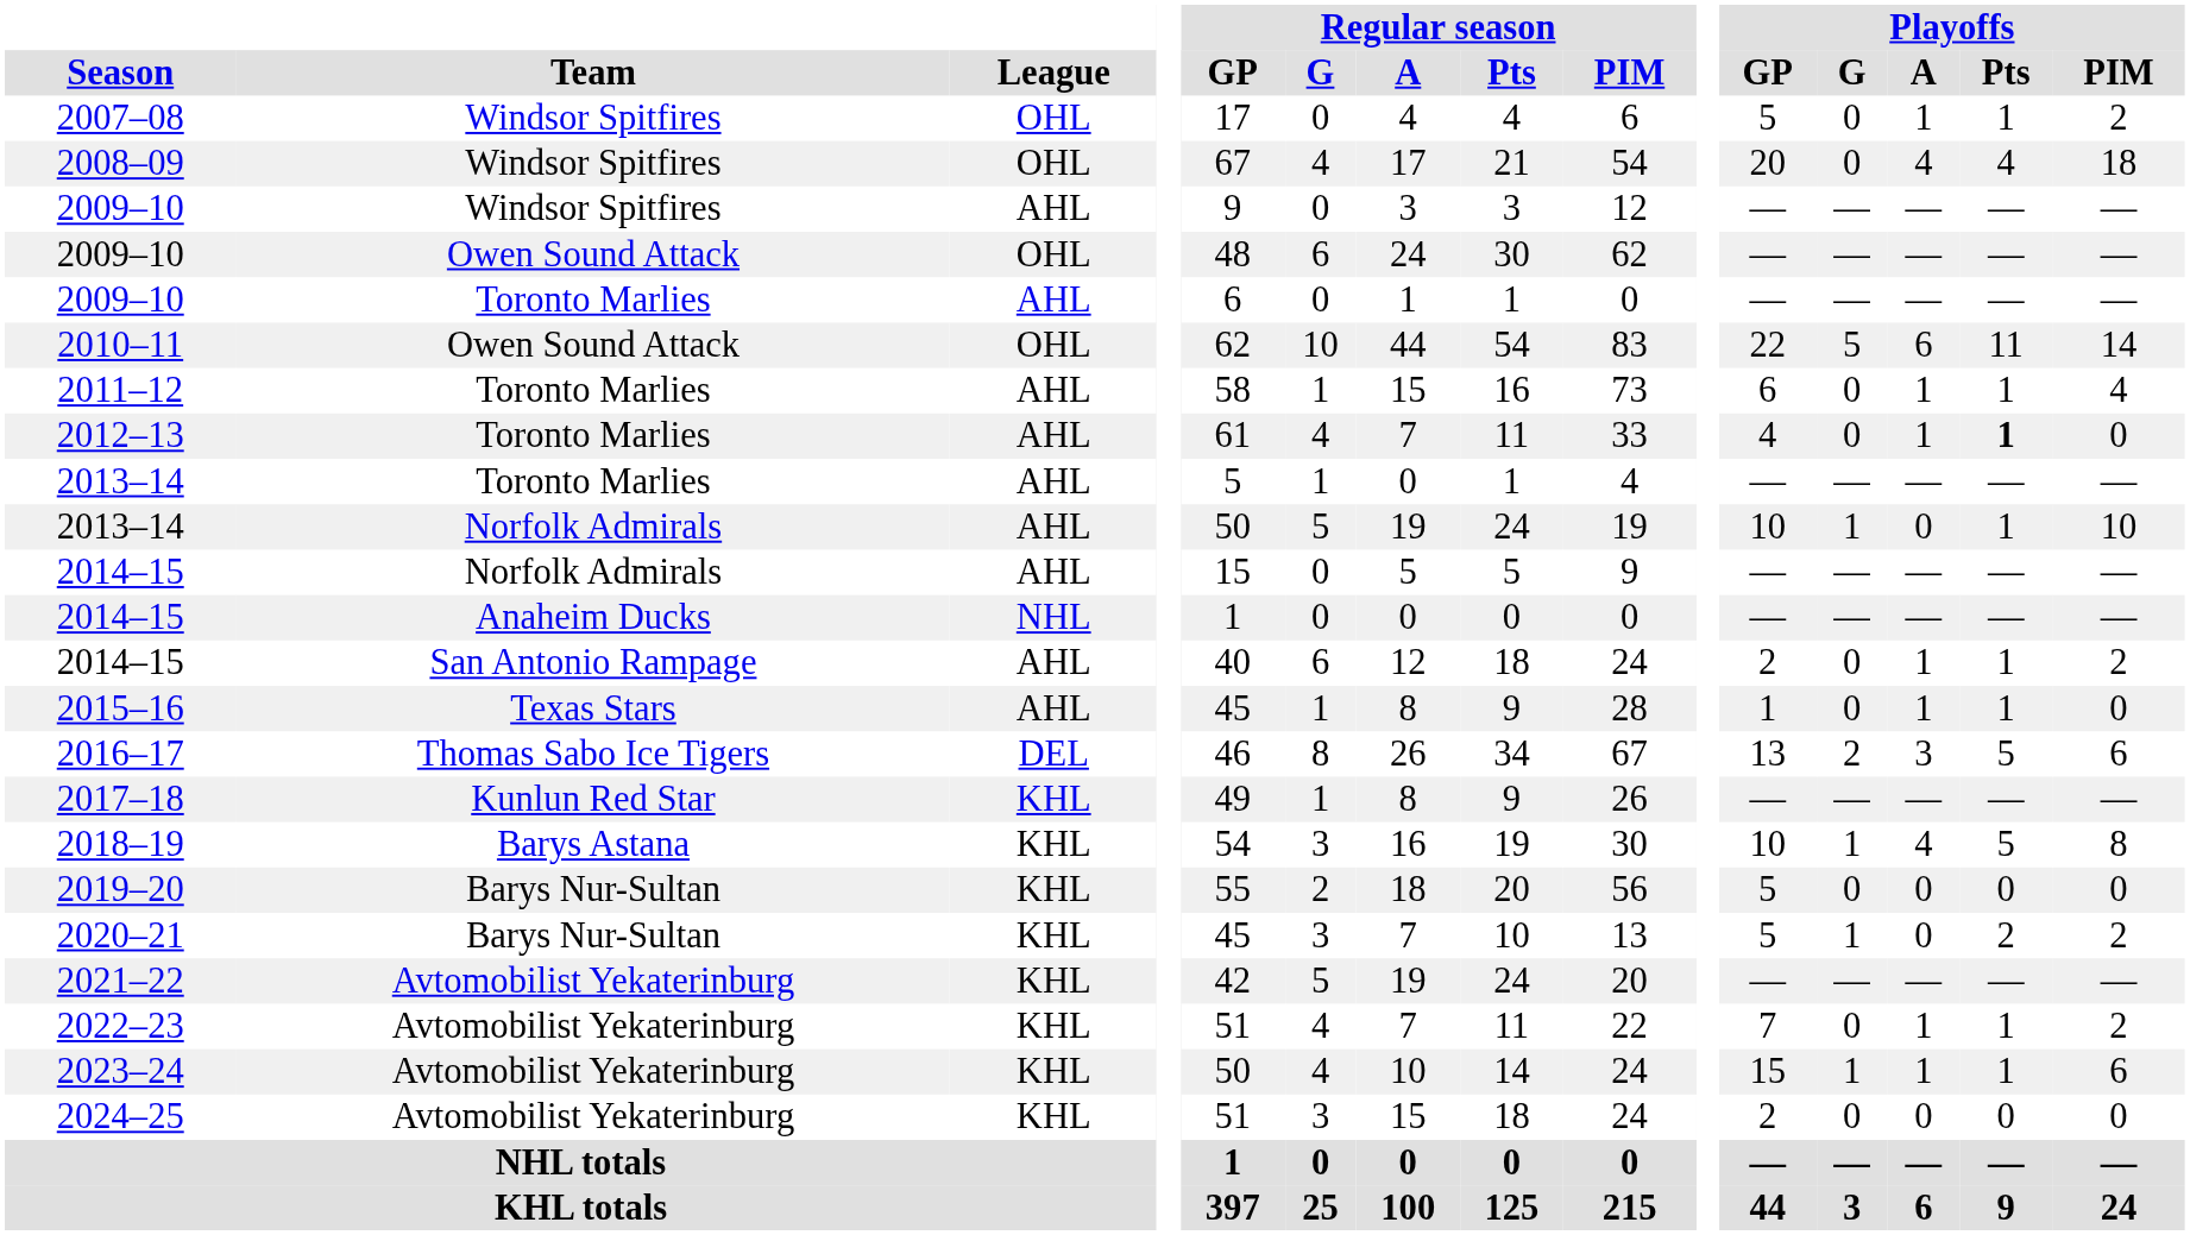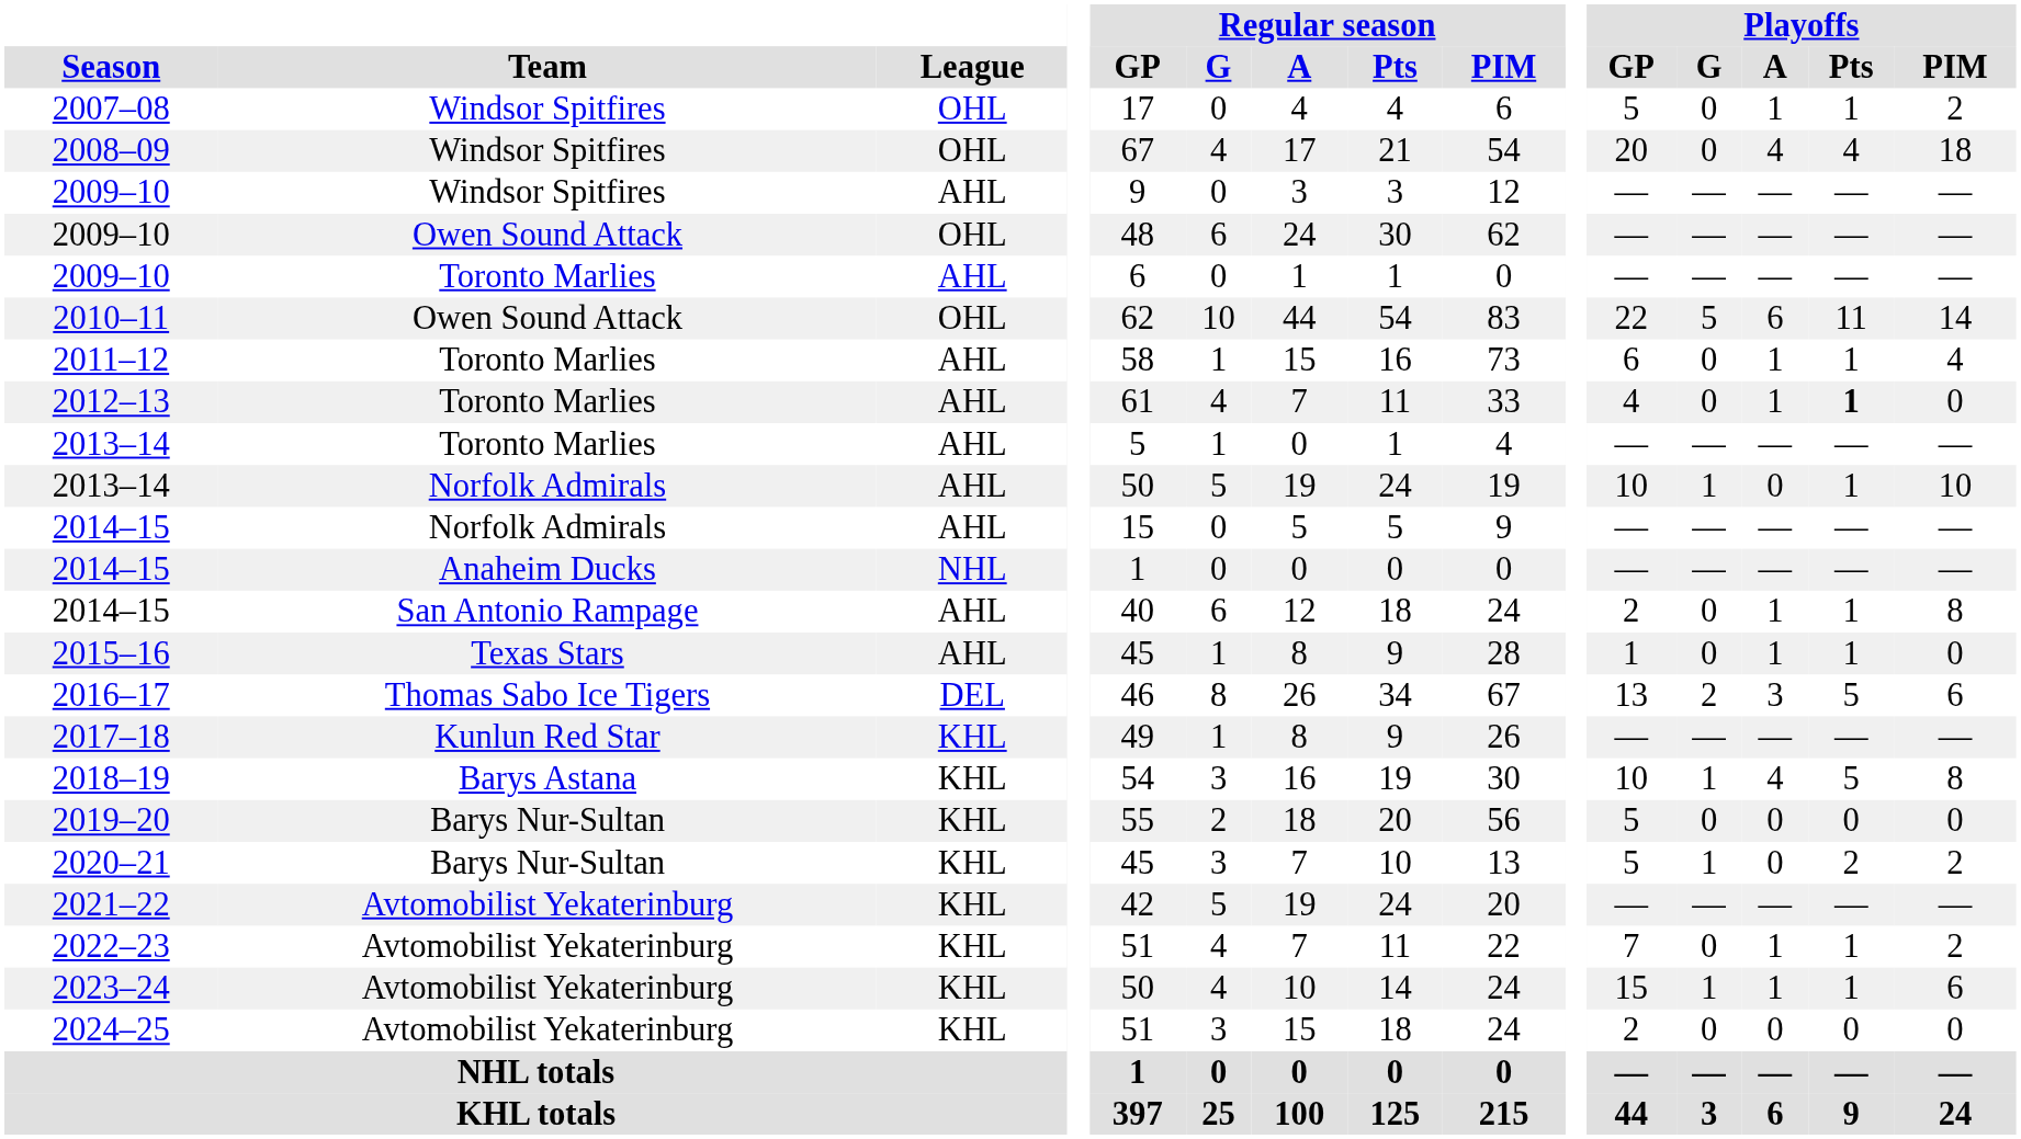2014–15 / San Antonio Rampage | Playoffs / PIM: 2 -> 8
